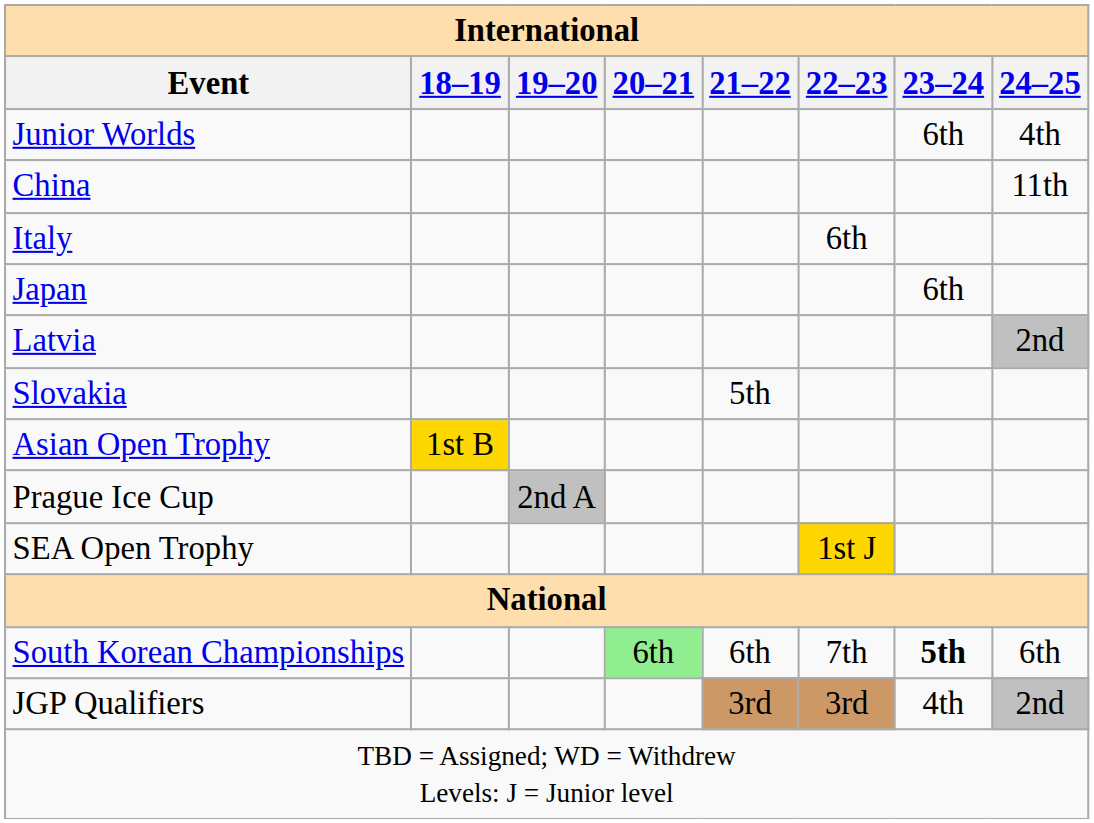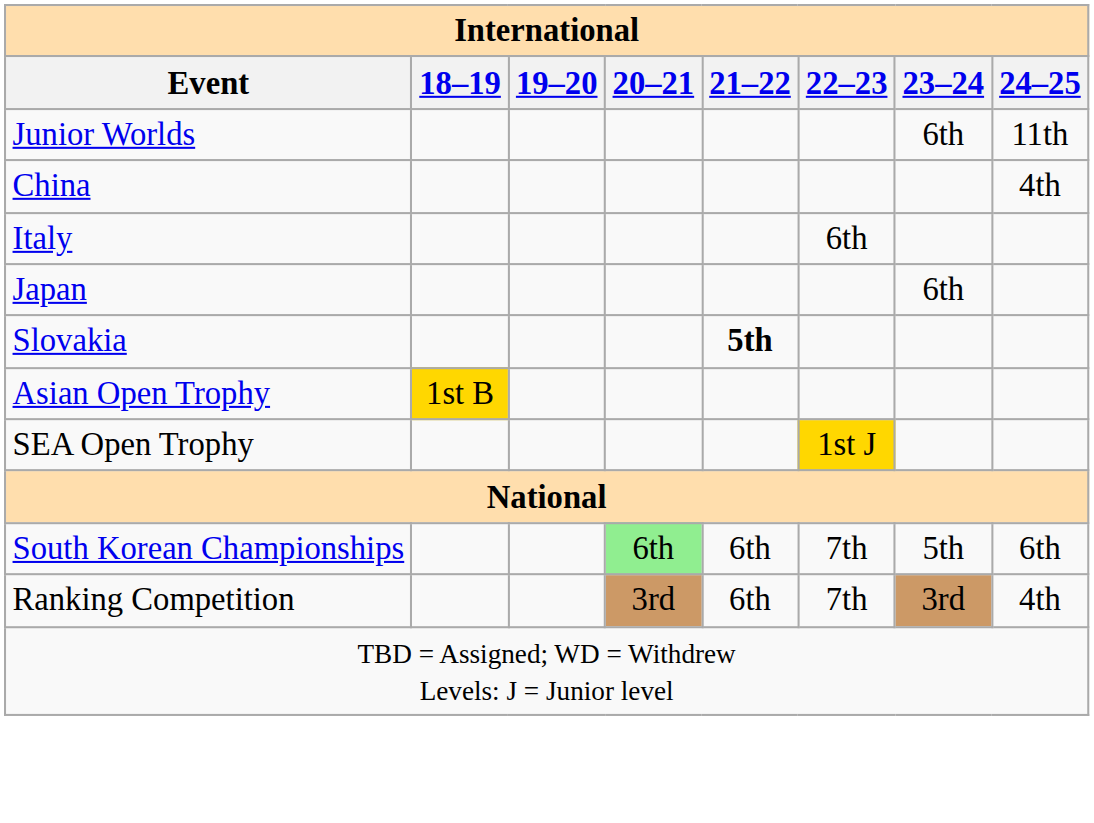Junior Worlds | 24–25: 4th -> 11th
China | 24–25: 11th -> 4th
- row: Latvia | 2nd
Slovakia | 21–22: normal -> bold
- row: Prague Ice Cup | 2nd A
South Korean Championships | 23–24: bold -> normal
+ row: Ranking Competition | 3rd | 6th | 7th | 3rd | 4th
- row: JGP Qualifiers | 3rd | 3rd | 4th | 2nd
